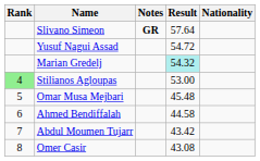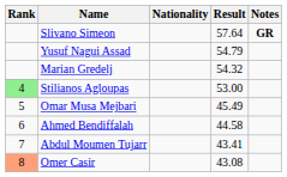columns swapped: Nationality <-> Notes
Yusuf Nagui Assad | Result: 54.72 -> 54.79
Marian Gredelj | Result: paleturquoise background -> no background
Omar Musa Mejbari | Result: 45.48 -> 45.49
Abdul Moumen Tujarr | Result: 43.42 -> 43.41
Omer Casir | Rank: no background -> lightsalmon background
